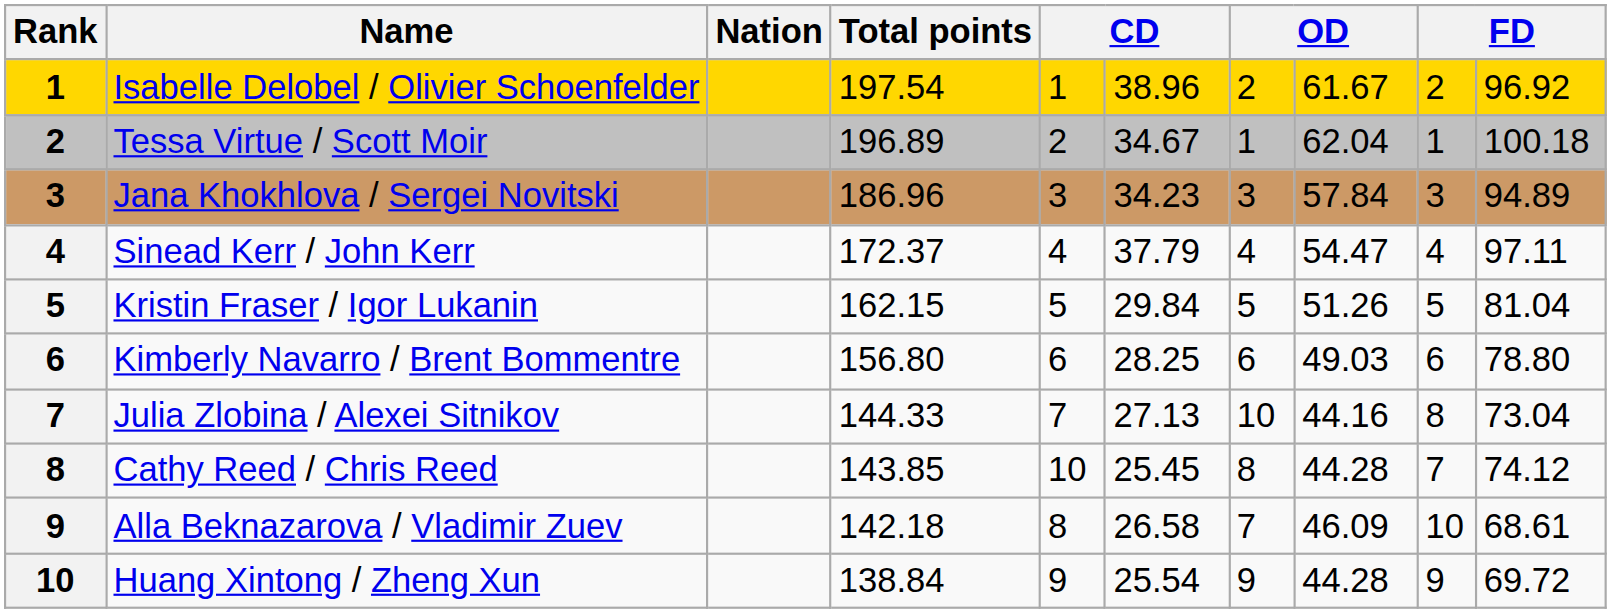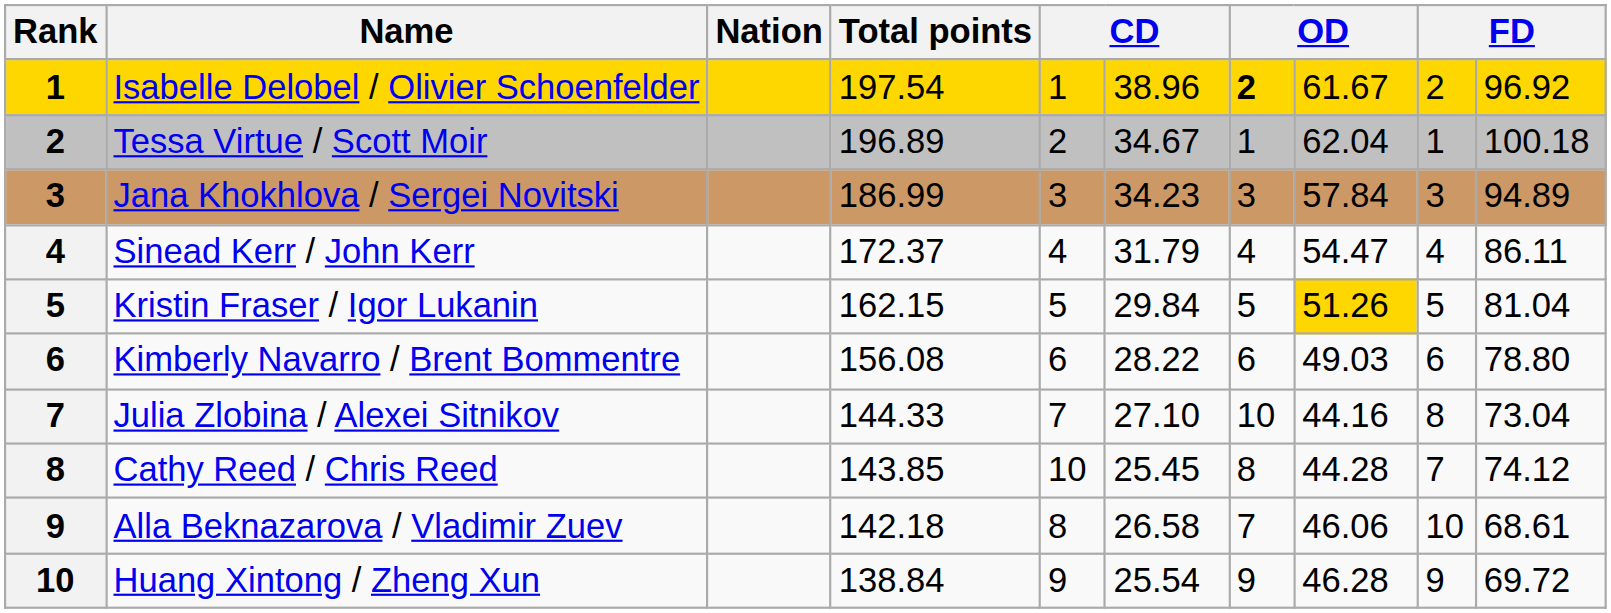Isabelle Delobel / Olivier Schoenfelder | column 7: normal -> bold
Jana Khokhlova / Sergei Novitski | Total points: 186.96 -> 186.99
Sinead Kerr / John Kerr | column 6: 37.79 -> 31.79
Sinead Kerr / John Kerr | column 10: 97.11 -> 86.11
Kristin Fraser / Igor Lukanin | column 8: no background -> gold background
Kimberly Navarro / Brent Bommentre | Total points: 156.80 -> 156.08
Kimberly Navarro / Brent Bommentre | column 6: 28.25 -> 28.22
Julia Zlobina / Alexei Sitnikov | column 6: 27.13 -> 27.10
Alla Beknazarova / Vladimir Zuev | column 8: 46.09 -> 46.06
Huang Xintong / Zheng Xun | column 8: 44.28 -> 46.28
